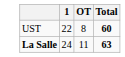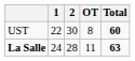+ column: 2 | 30 | 28
